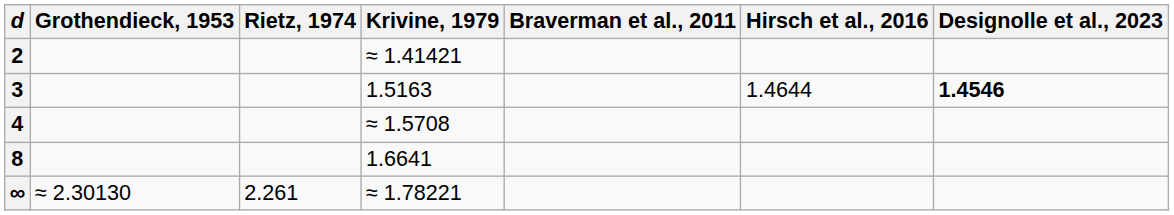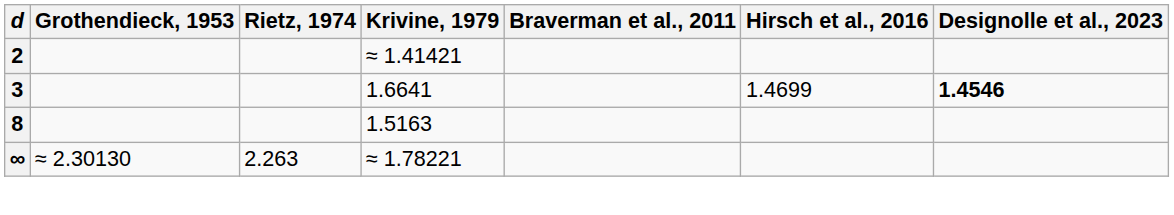3 | Krivine, 1979: 1.5163 -> 1.6641
3 | Hirsch et al., 2016: 1.4644 -> 1.4699
- row: 4 | ≈ 1.5708
8 | Krivine, 1979: 1.6641 -> 1.5163
∞ | Rietz, 1974: 2.261 -> 2.263
